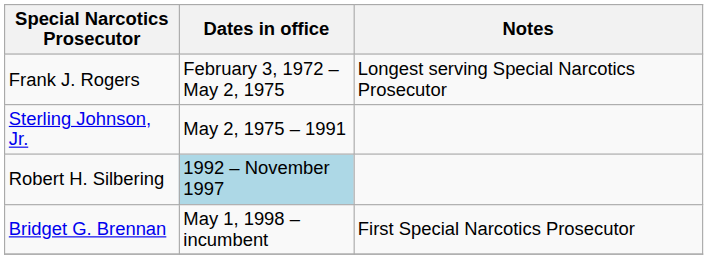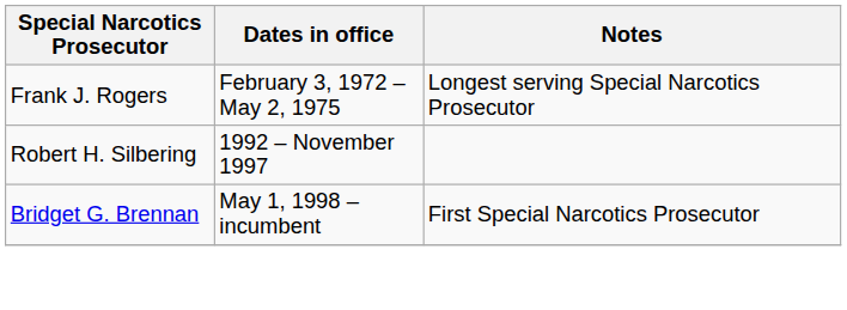- row: Sterling Johnson, Jr. | May 2, 1975 – 1991
Robert H. Silbering | Dates in office: lightblue background -> no background
